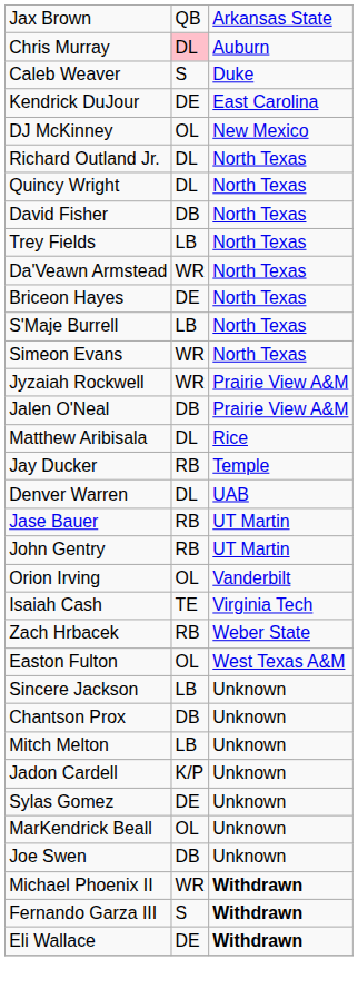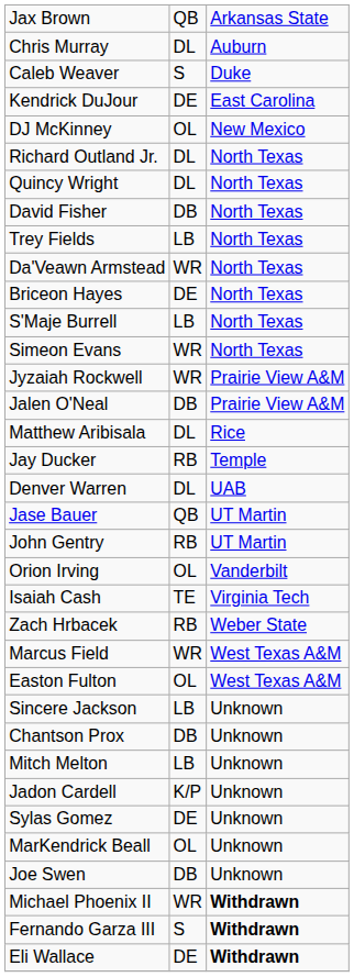Chris Murray | column 2: pink background -> no background
Jase Bauer | column 2: RB -> QB
+ row: Marcus Field | WR | West Texas A&M
